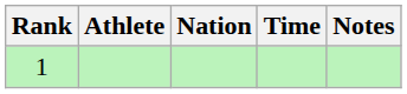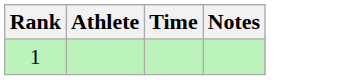- column: Nation
